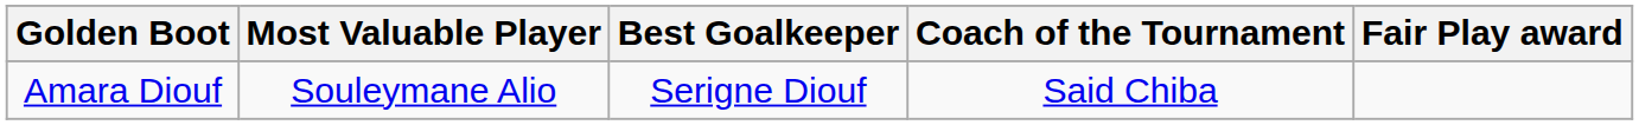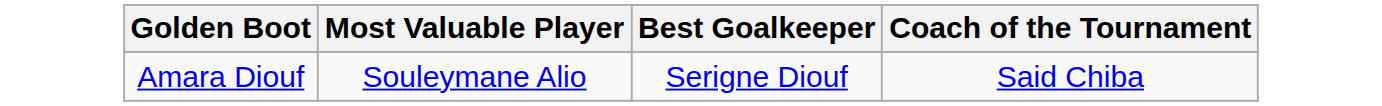- column: Fair Play award
